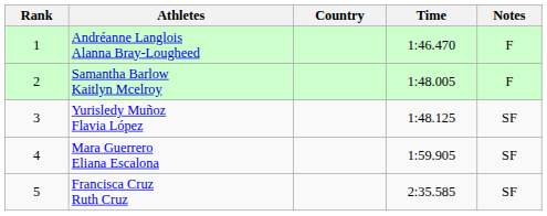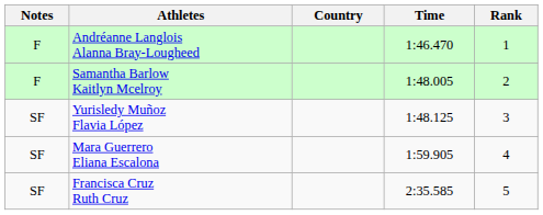columns swapped: Rank <-> Notes
